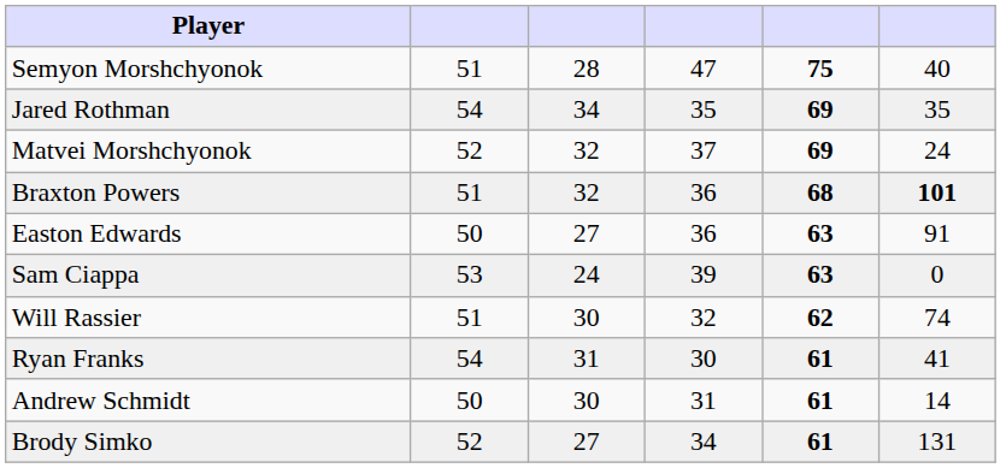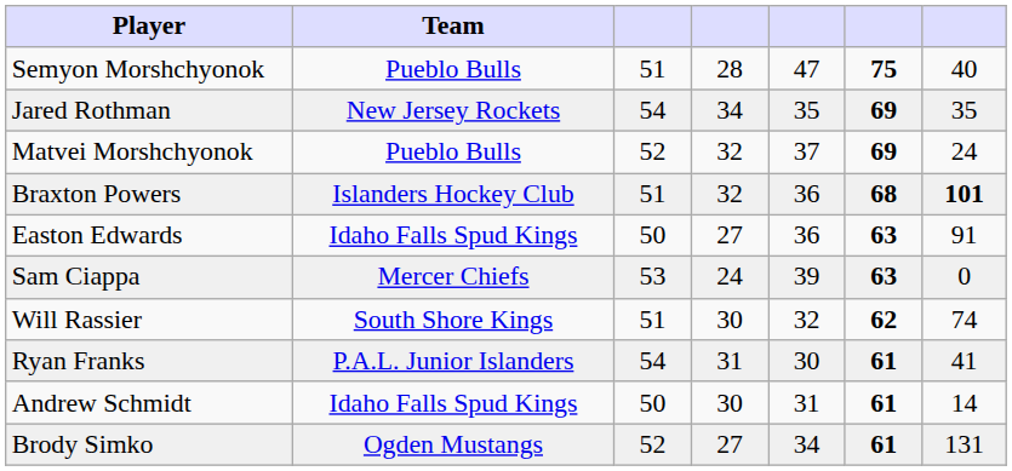+ column: Team | Pueblo Bulls | New Jersey Rockets | Pueblo Bulls | Islanders Hockey Club | Idaho Falls Spud Kings | Mercer Chiefs | South Shore Kings | P.A.L. Junior Islanders | Idaho Falls Spud Kings | Ogden Mustangs
